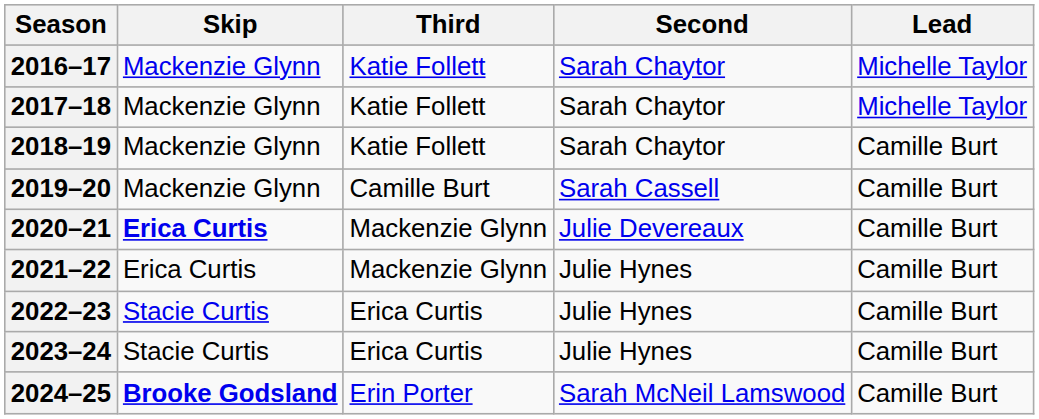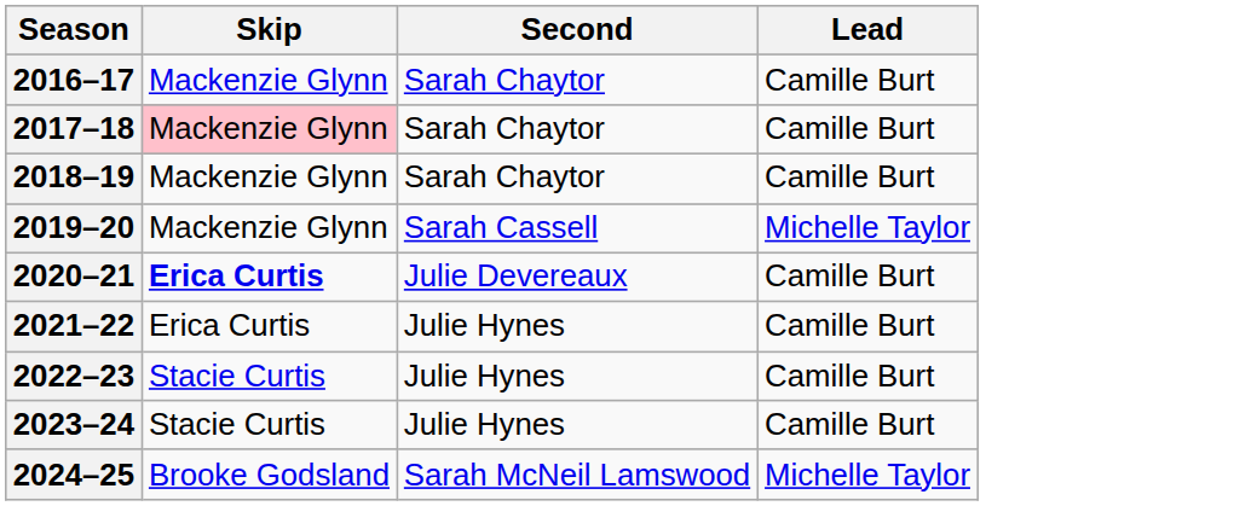- column: Third | Katie Follett | Katie Follett | Katie Follett | Camille Burt | Mackenzie Glynn | Mackenzie Glynn | Erica Curtis | Erica Curtis | Erin Porter
2016–17 | Lead: Michelle Taylor -> Camille Burt
2017–18 | Skip: no background -> pink background
2017–18 | Lead: Michelle Taylor -> Camille Burt
2019–20 | Lead: Camille Burt -> Michelle Taylor
2024–25 | Skip: bold -> normal
2024–25 | Lead: Camille Burt -> Michelle Taylor
